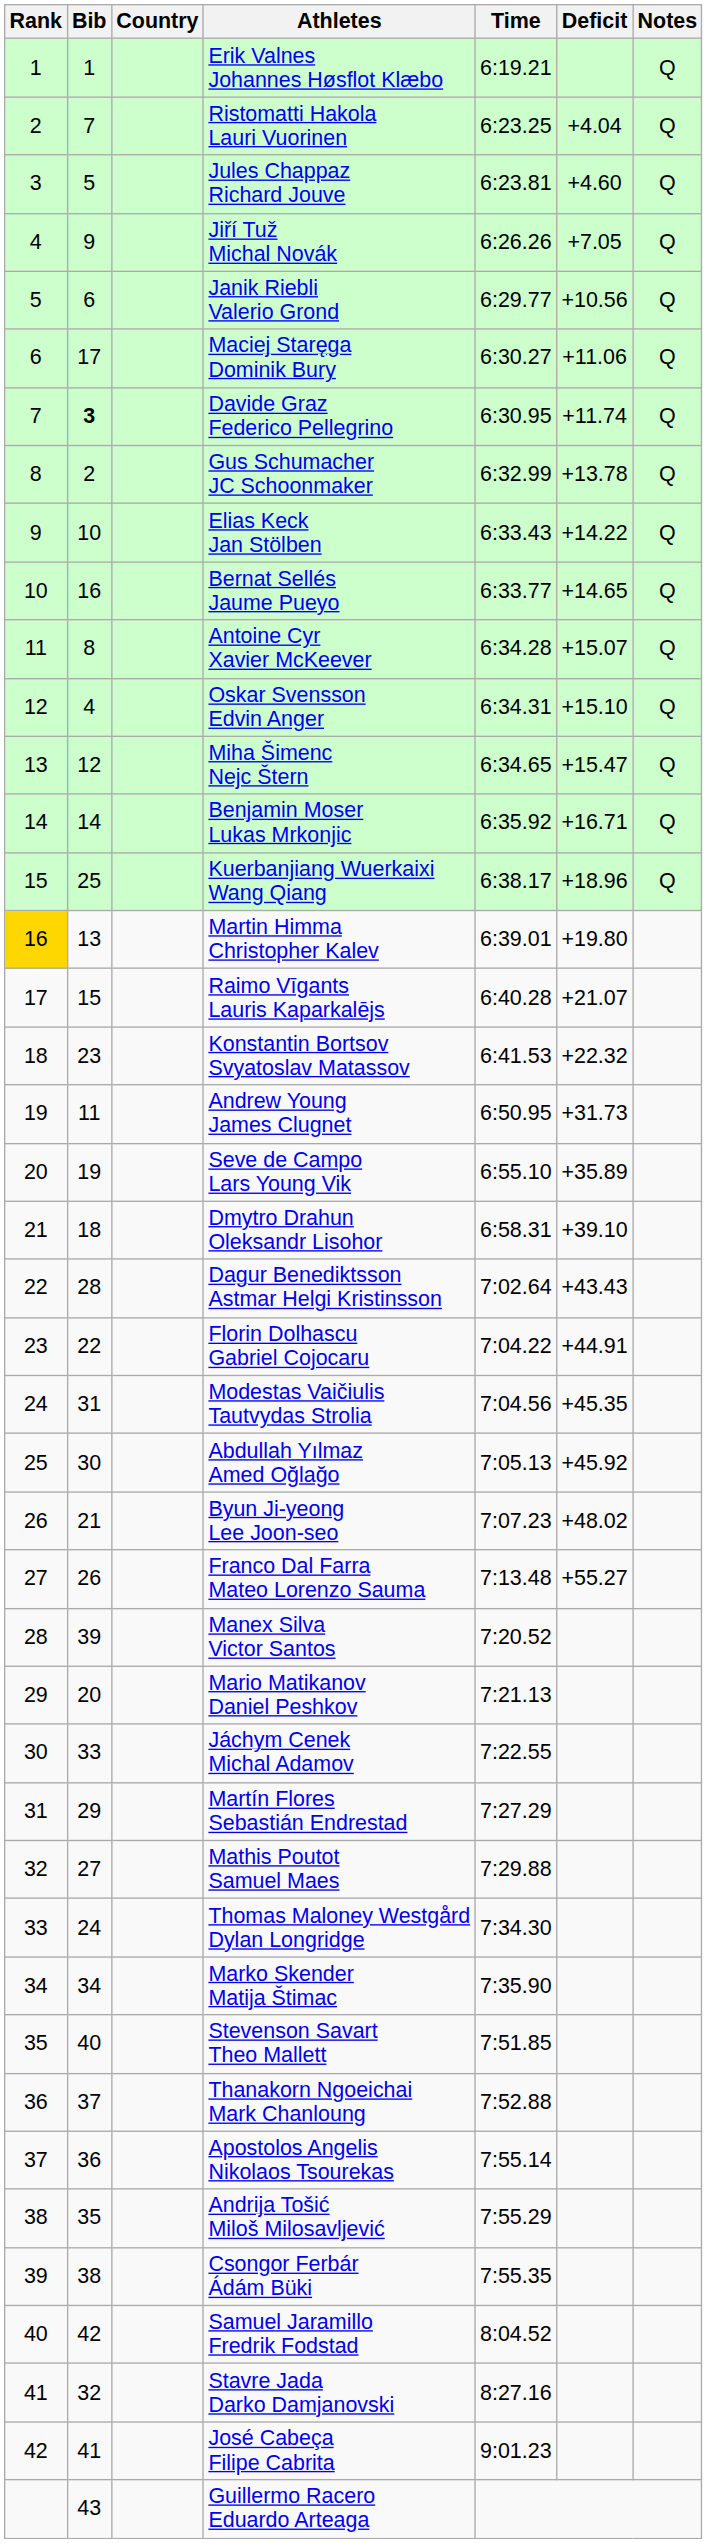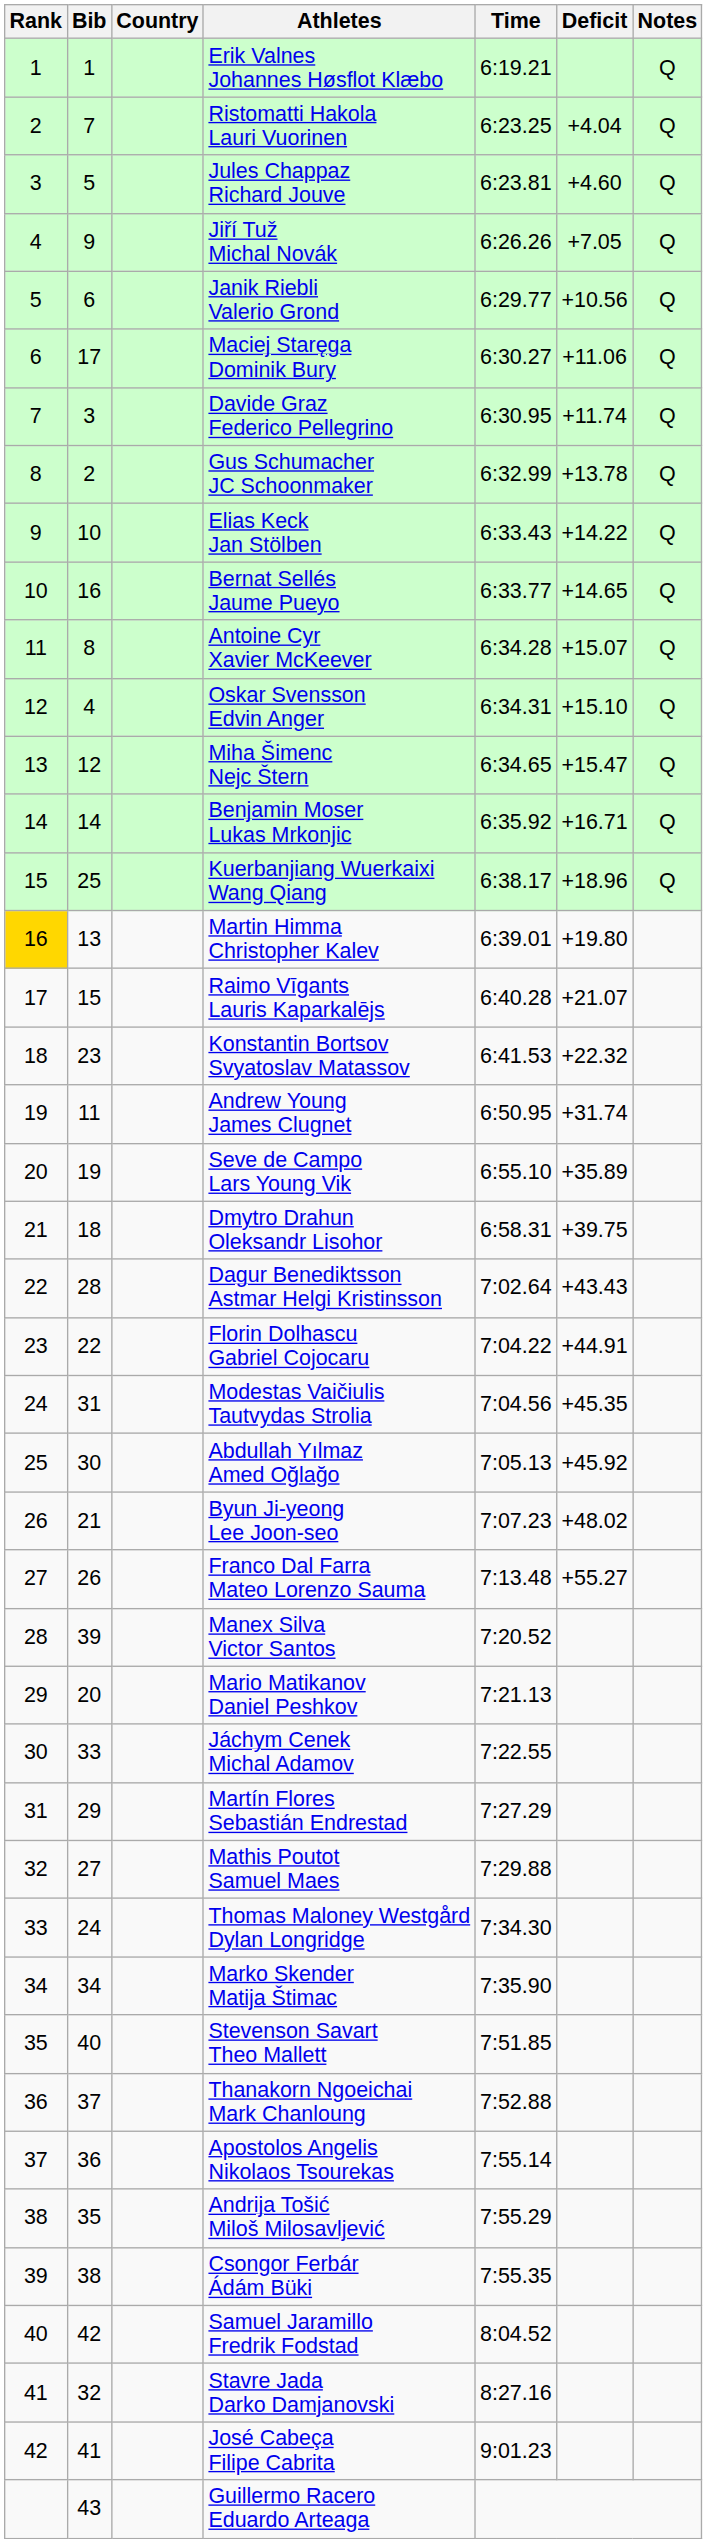Davide Graz Federico Pellegrino | Bib: bold -> normal
Andrew Young James Clugnet | Deficit: +31.73 -> +31.74
Dmytro Drahun Oleksandr Lisohor | Deficit: +39.10 -> +39.75
